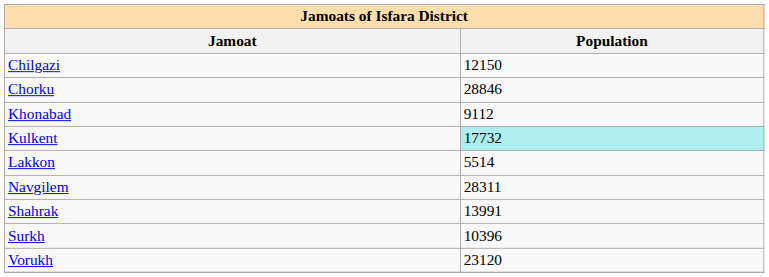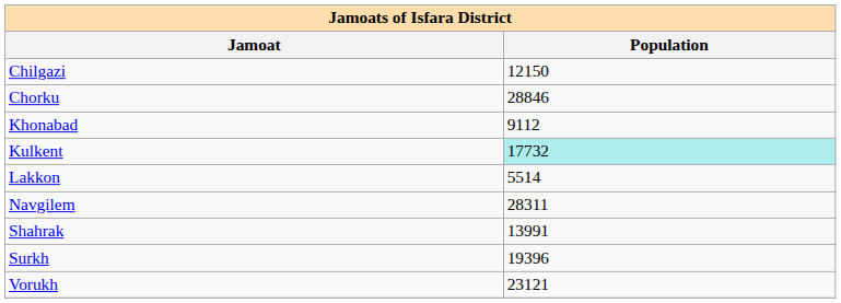Surkh | Population: 10396 -> 19396
Vorukh | Population: 23120 -> 23121
